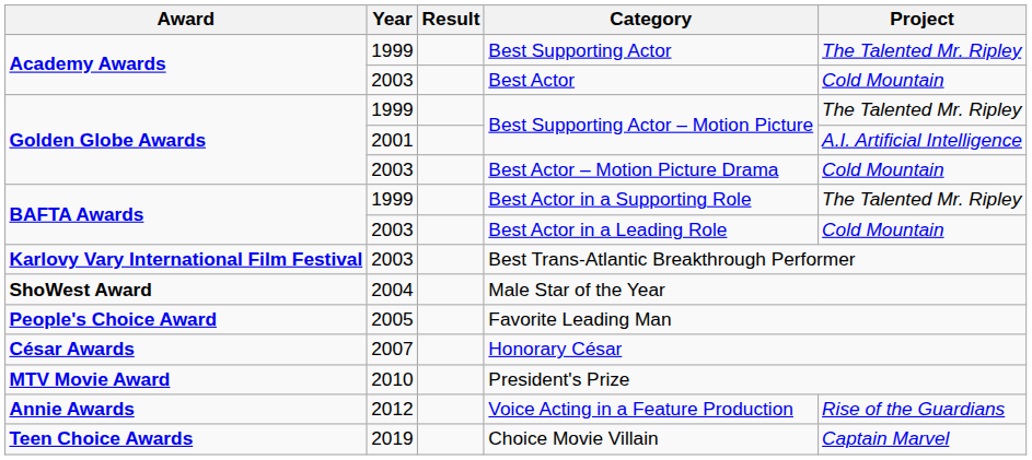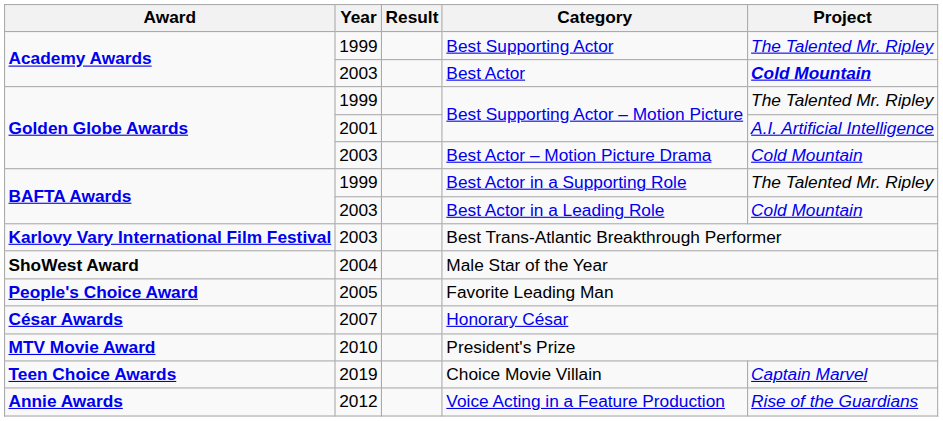Best Actor | Project: normal -> bold
rows swapped: Voice Acting in a Feature Production <-> Choice Movie Villain
